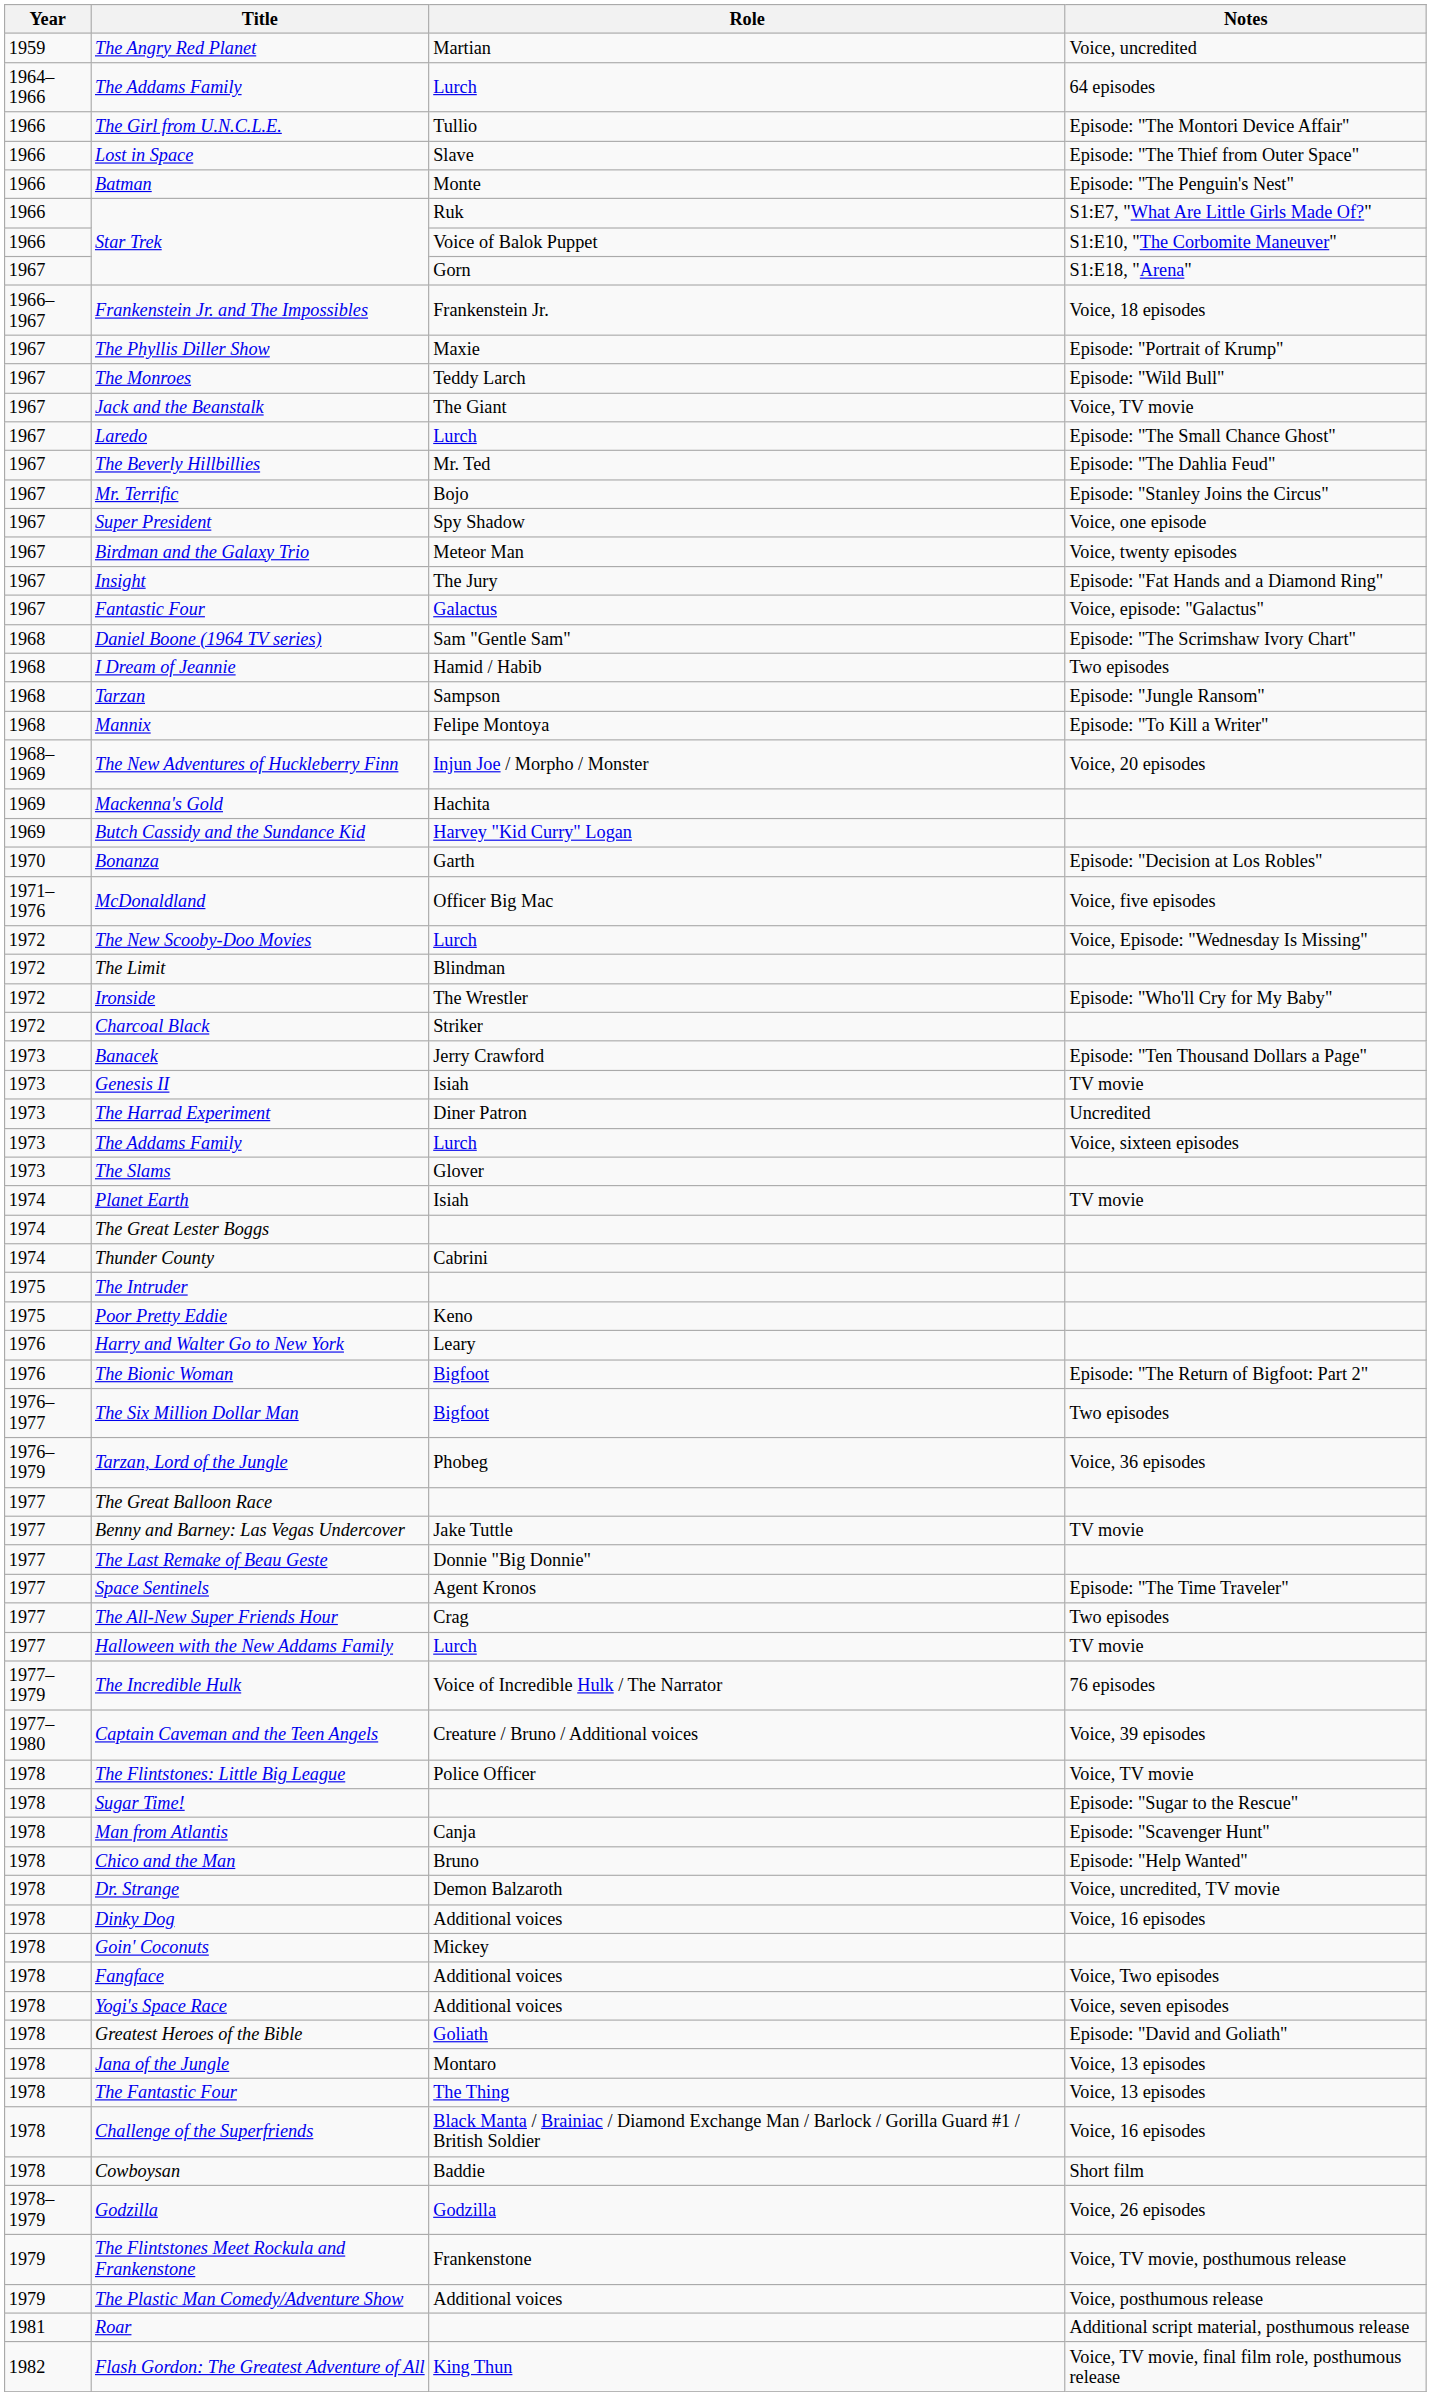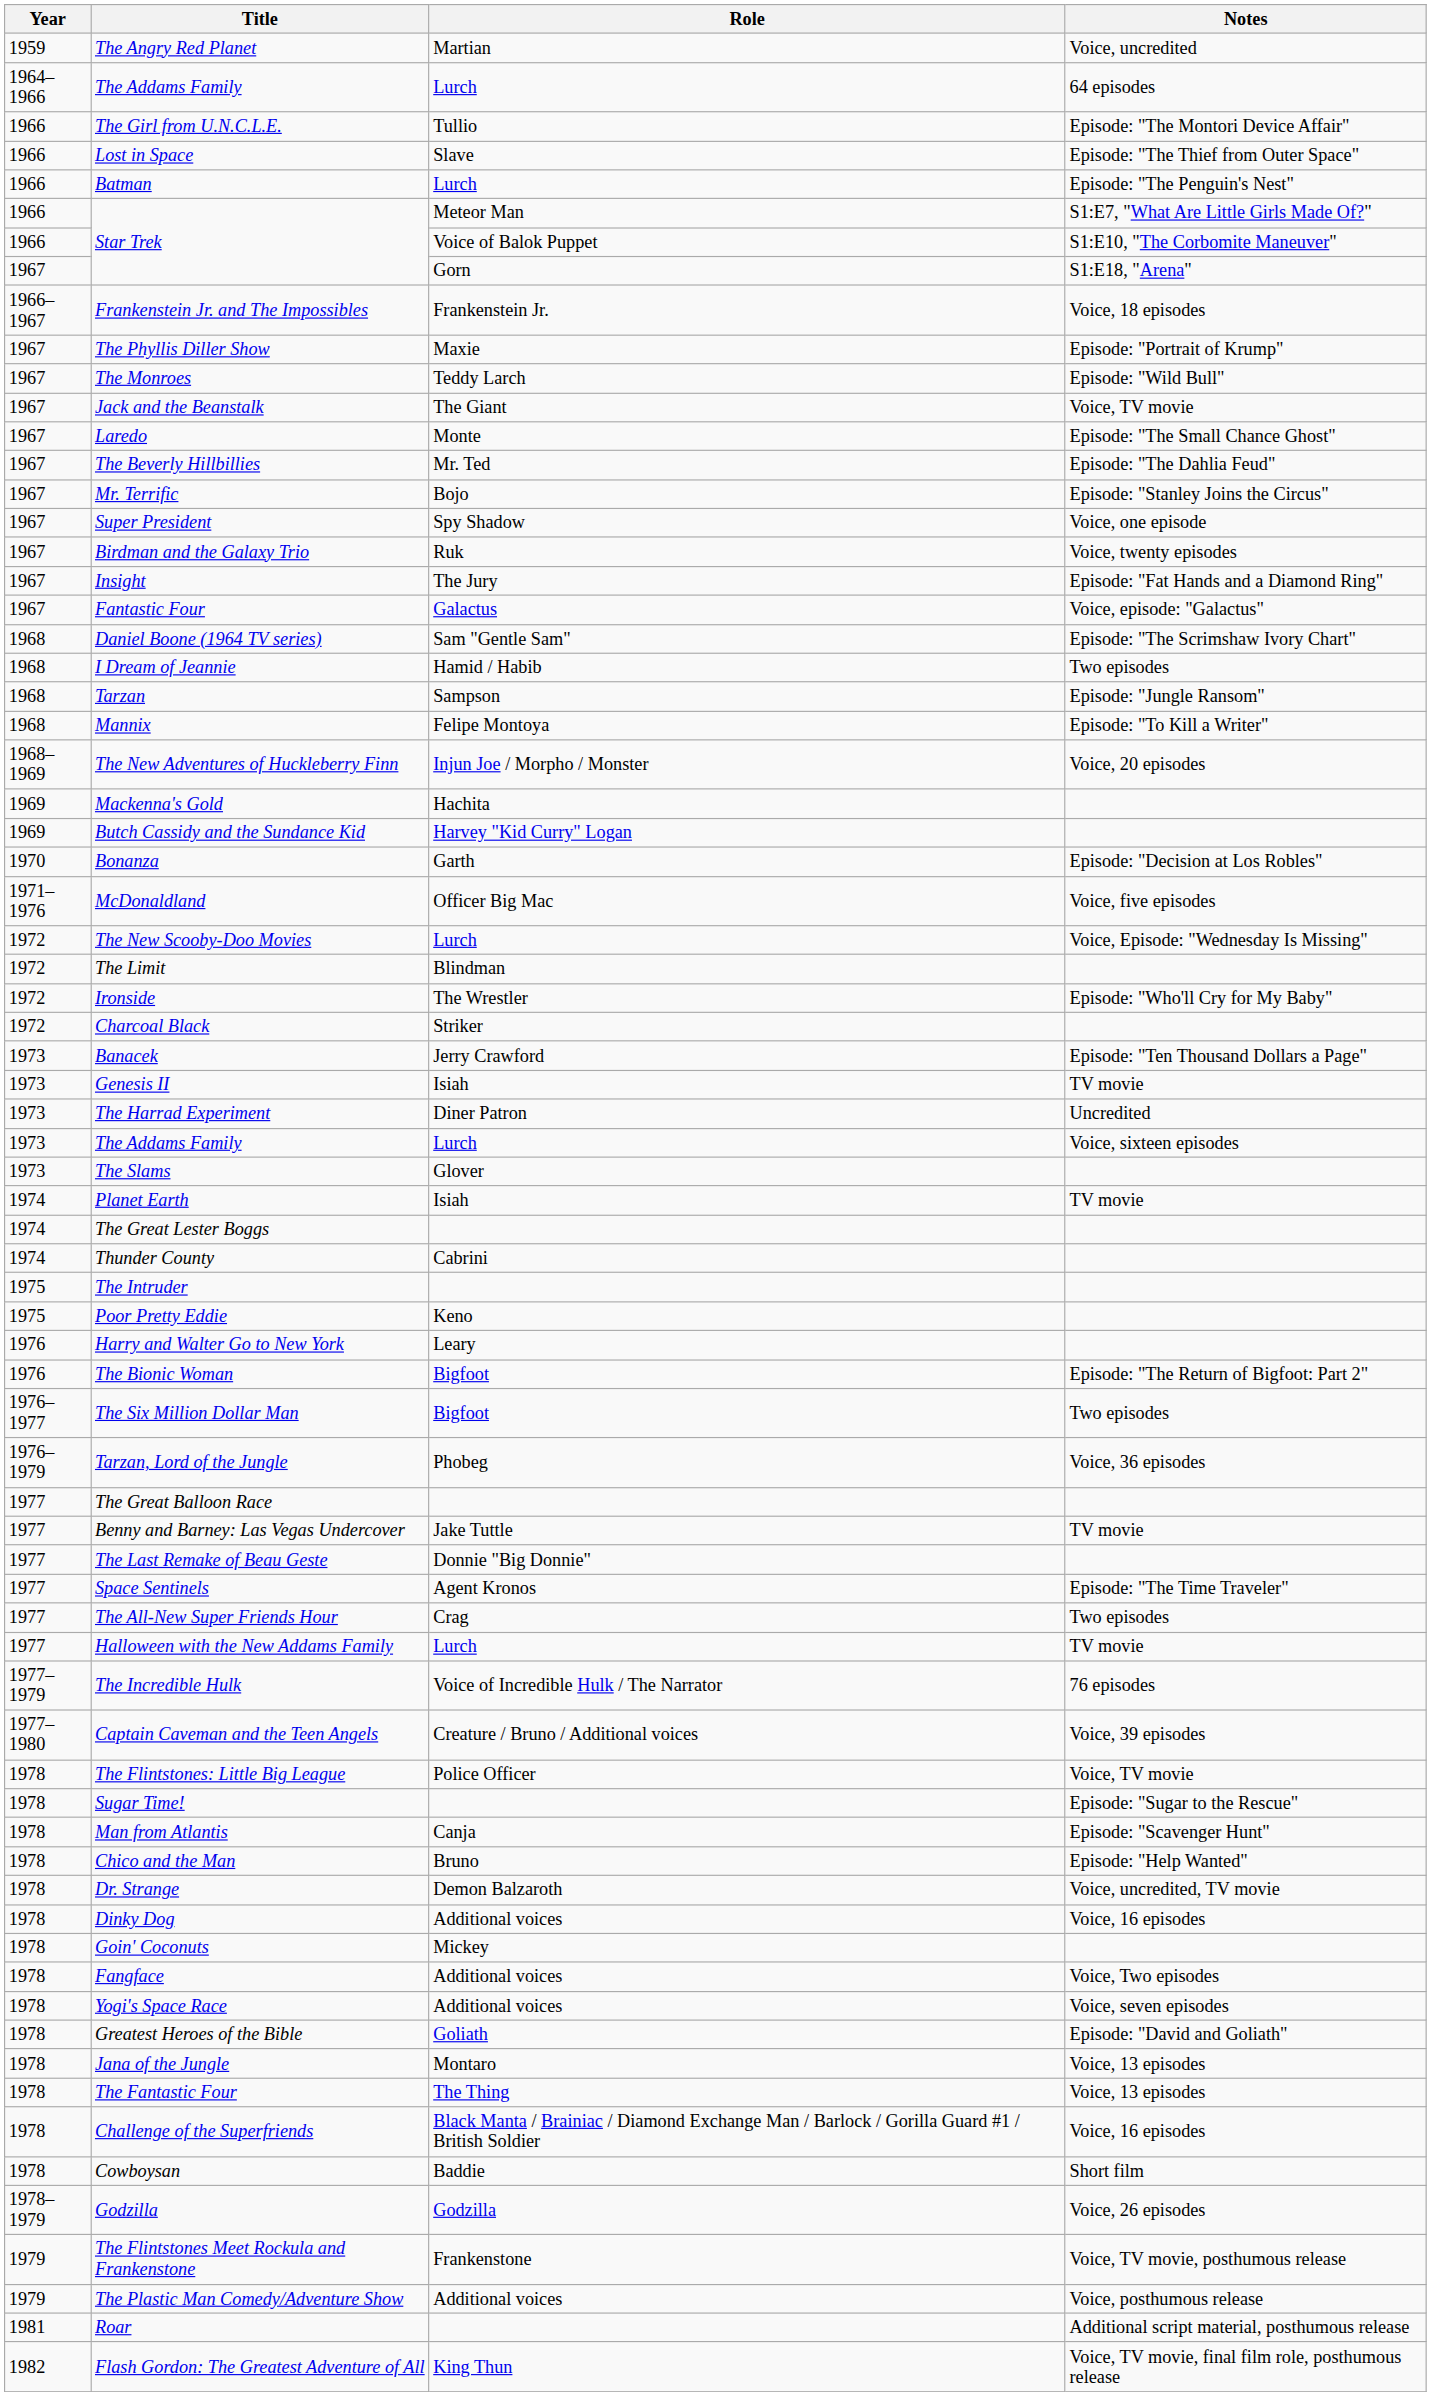Batman | Role: Monte -> Lurch
Star Trek / S1:E7, "What Are Little Girls Made Of?" | Role: Ruk -> Meteor Man
Laredo | Role: Lurch -> Monte
Birdman and the Galaxy Trio | Role: Meteor Man -> Ruk
